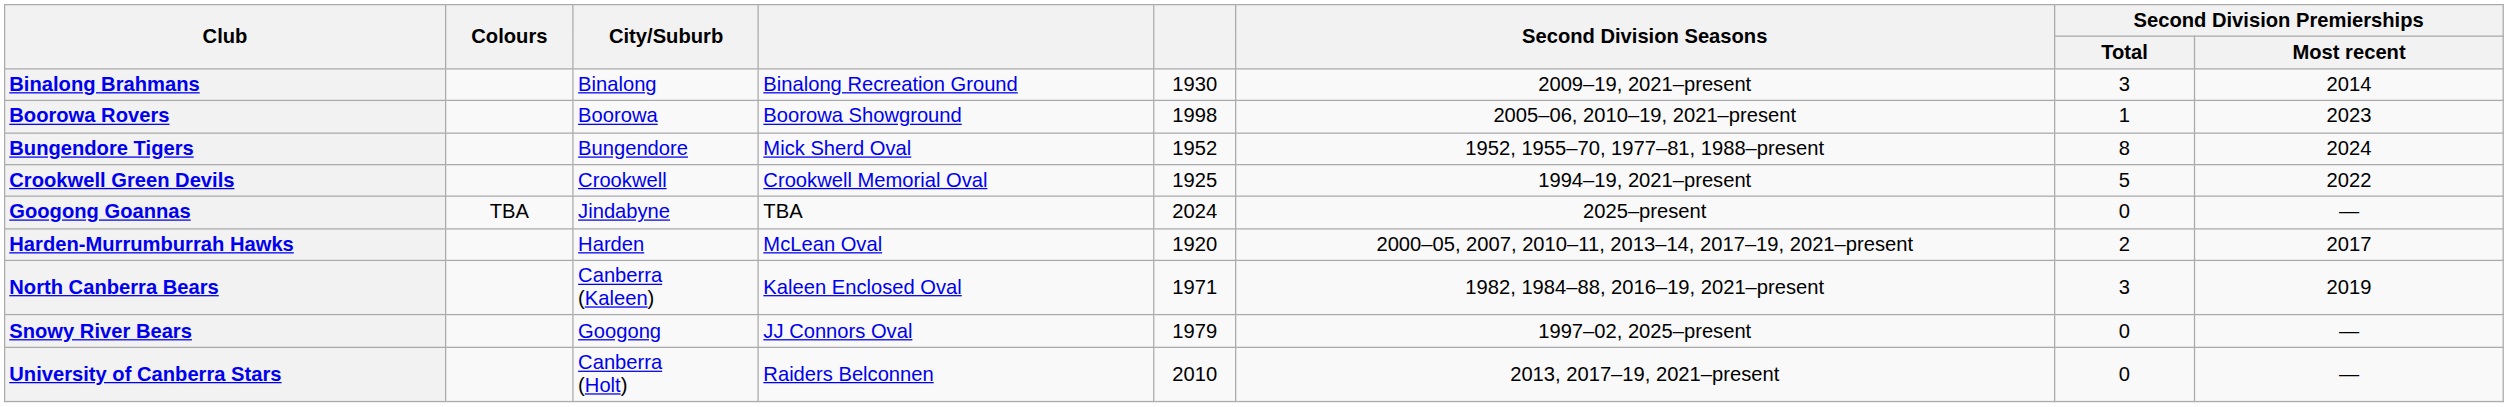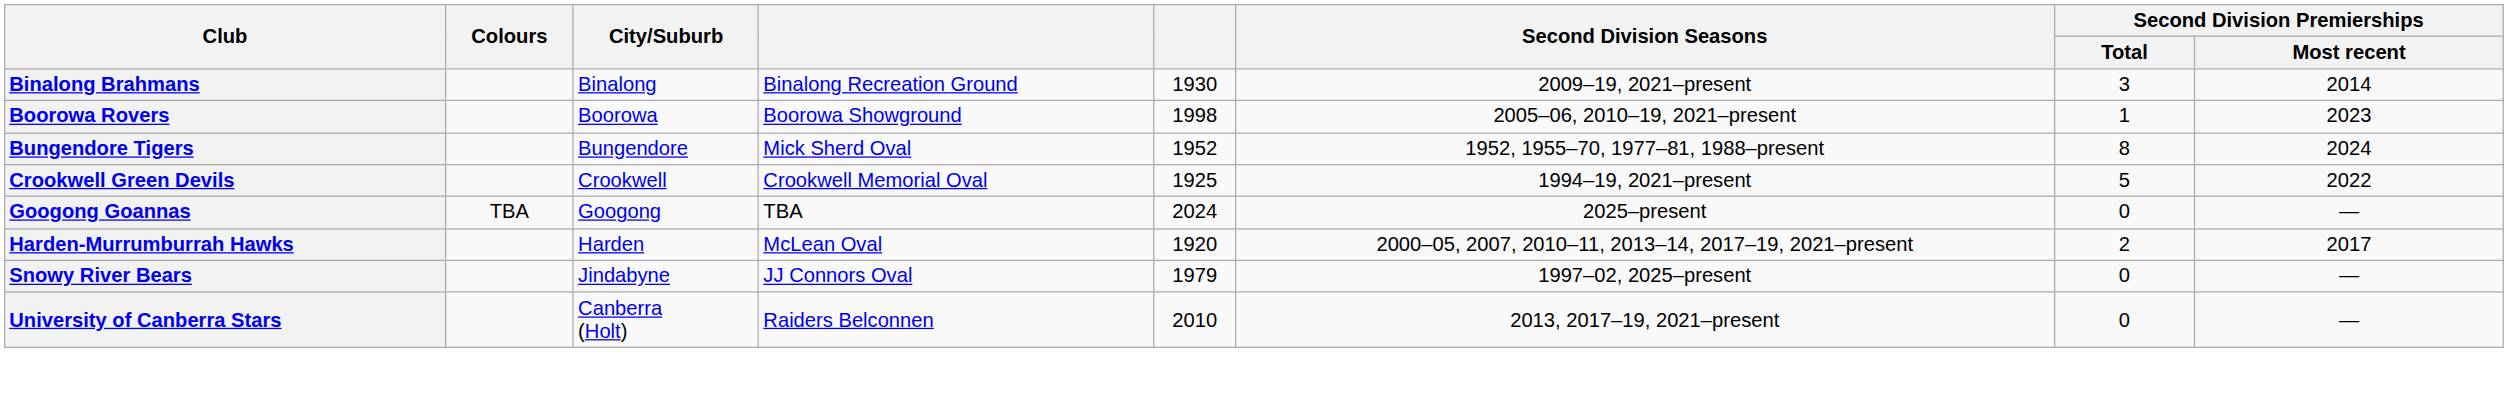Googong Goannas | City/Suburb: Jindabyne -> Googong
- row: North Canberra Bears | Canberra (Kaleen) | Kaleen Enclosed Oval | 1971 | 1982, 1984–88, 2016–19, 2021–present | 3 | 2019
Snowy River Bears | City/Suburb: Googong -> Jindabyne
